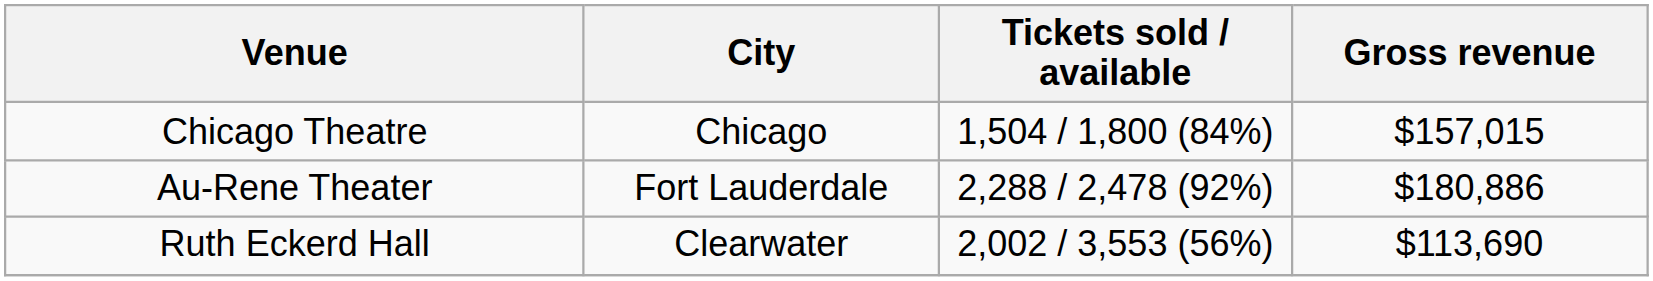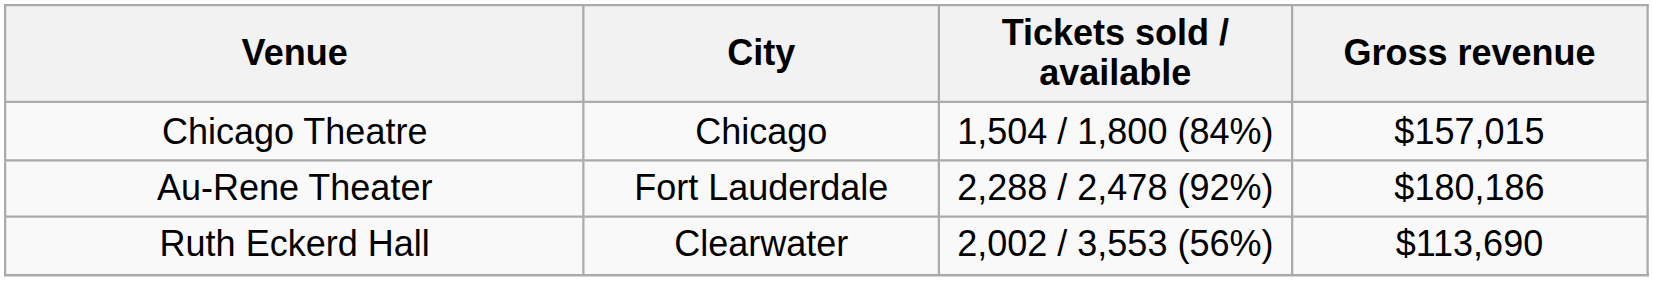Au-Rene Theater | Gross revenue: $180,886 -> $180,186
